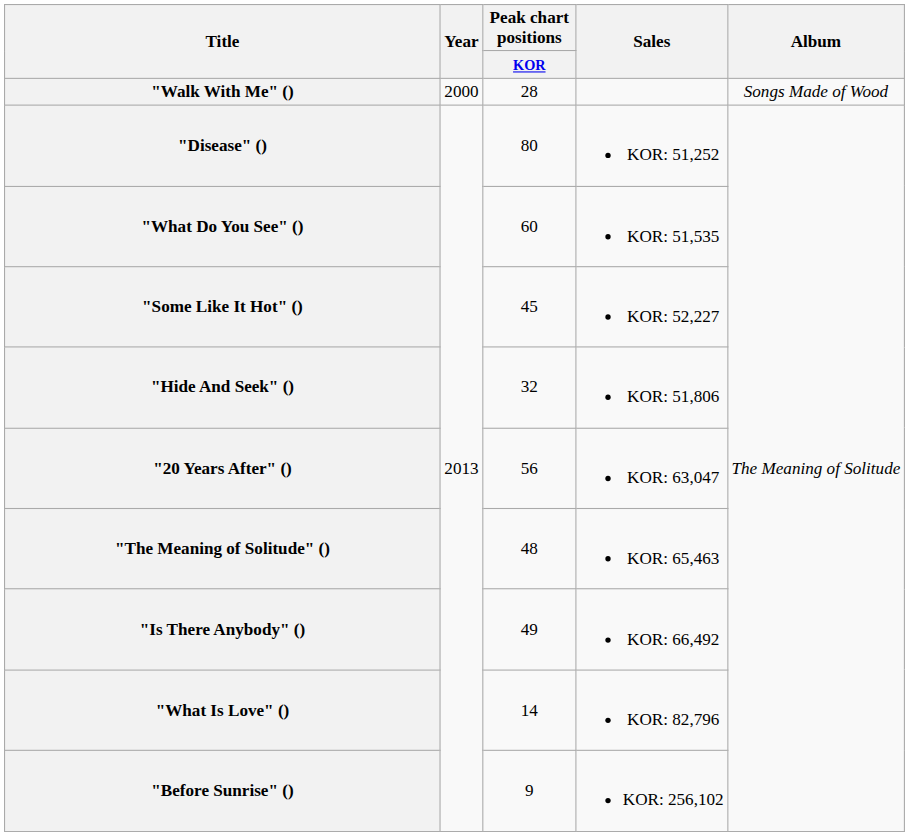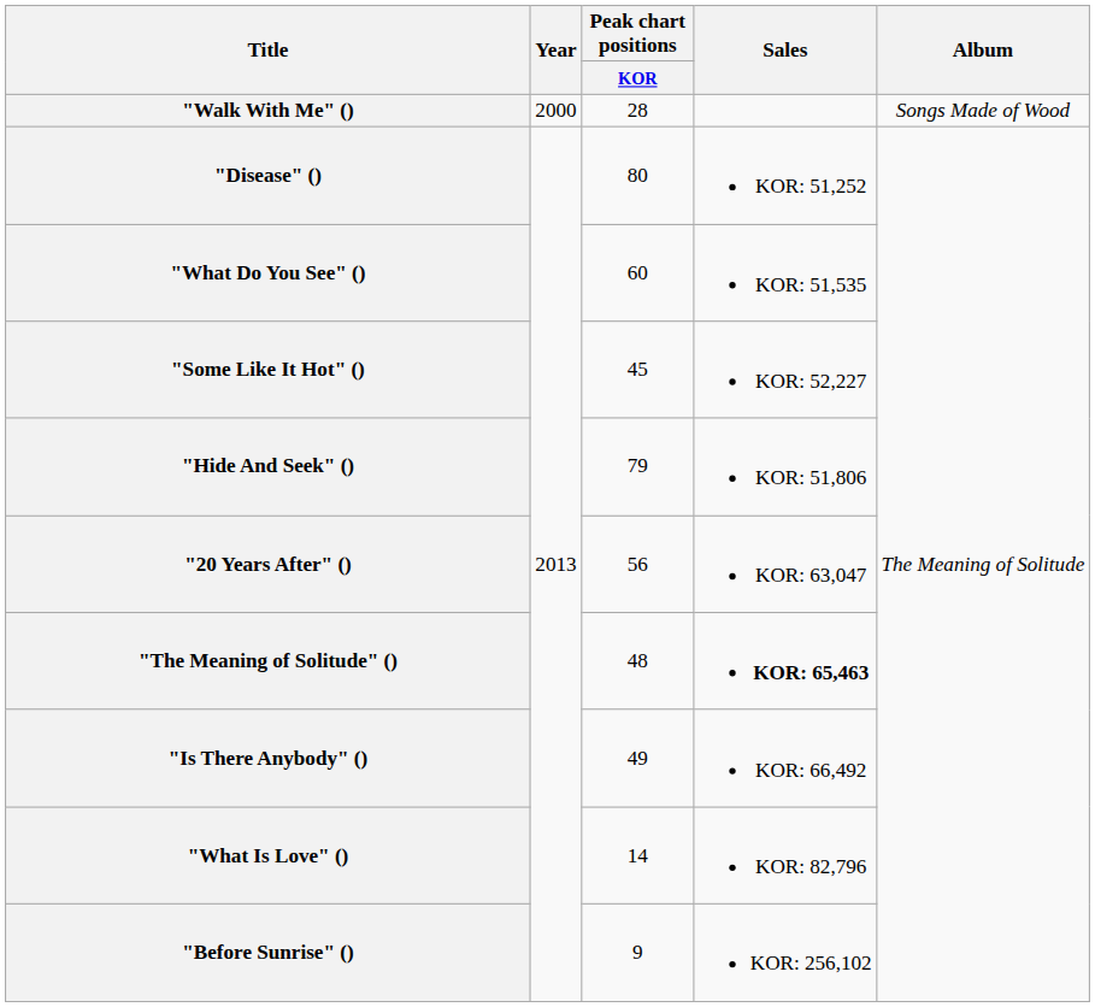"Hide And Seek" () | Peak chart positions / KOR: 32 -> 79
"The Meaning of Solitude" () | Sales: normal -> bold
